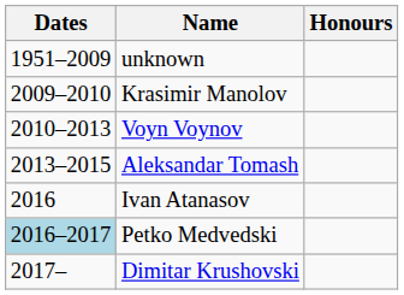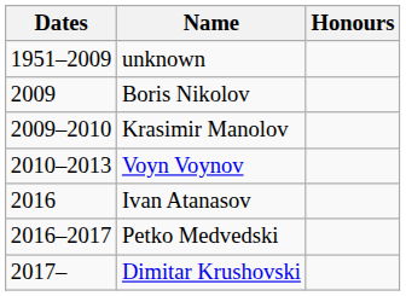+ row: 2009 | Boris Nikolov
- row: 2013–2015 | Aleksandar Tomash
Petko Medvedski | Dates: lightblue background -> no background
